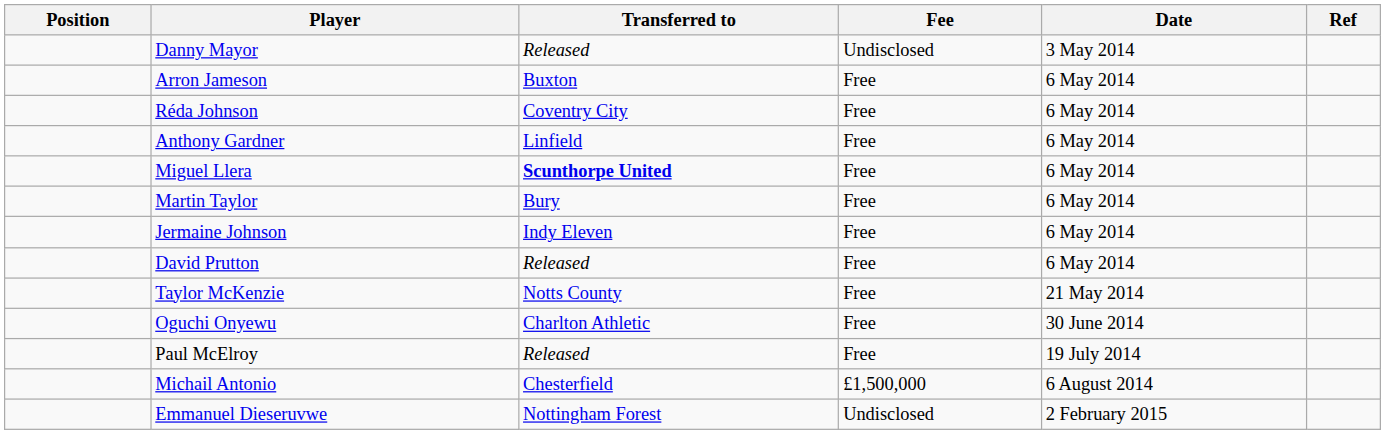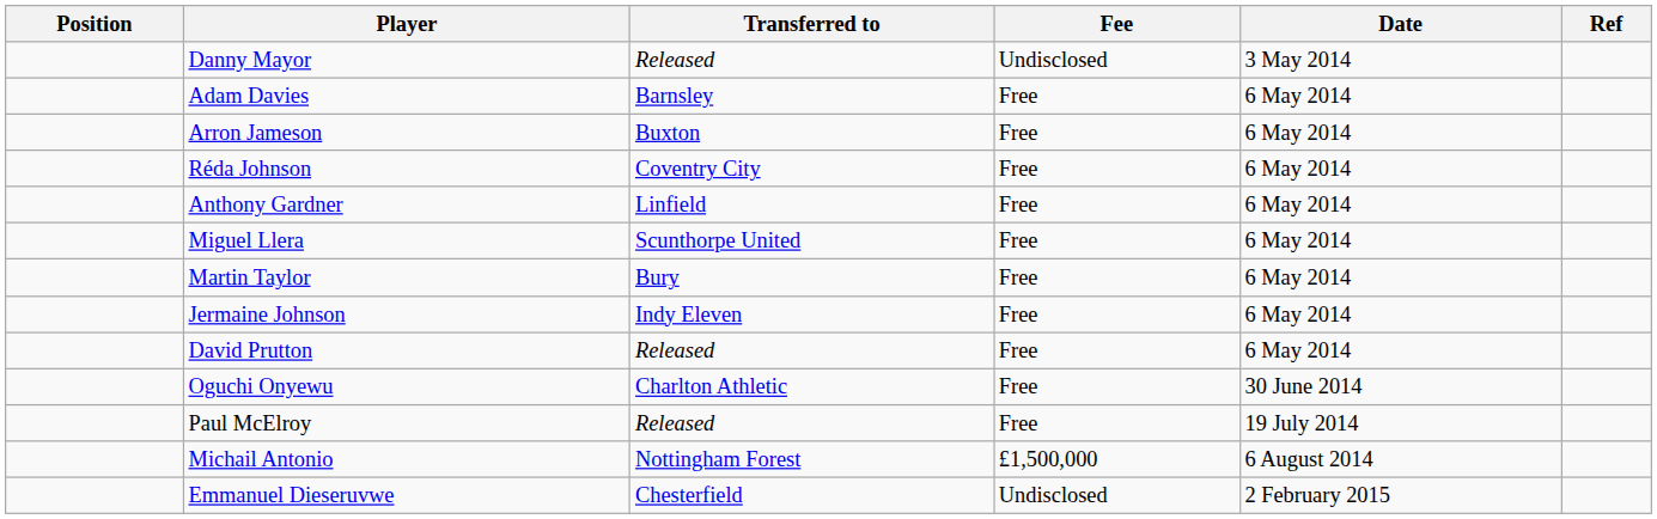+ row: Adam Davies | Barnsley | Free | 6 May 2014
Miguel Llera | Transferred to: bold -> normal
- row: Taylor McKenzie | Notts County | Free | 21 May 2014
Michail Antonio | Transferred to: Chesterfield -> Nottingham Forest
Emmanuel Dieseruvwe | Transferred to: Nottingham Forest -> Chesterfield
